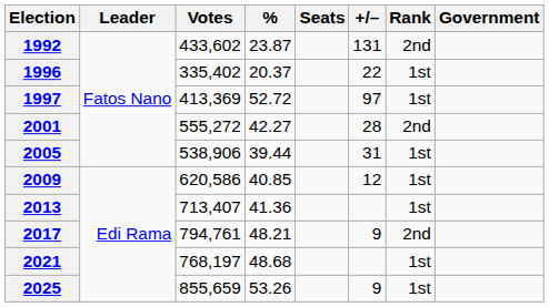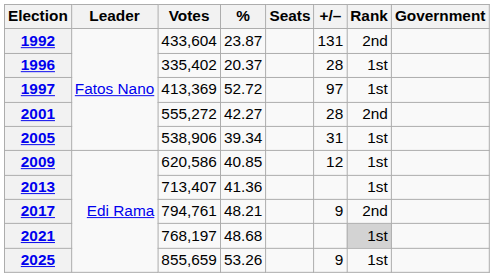1992 | Votes: 433,602 -> 433,604
1996 | +/–: 22 -> 28
2005 | %: 39.44 -> 39.34
2021 | Rank: no background -> lightgrey background
